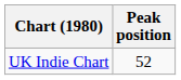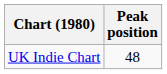UK Indie Chart | Peak position: 52 -> 48
